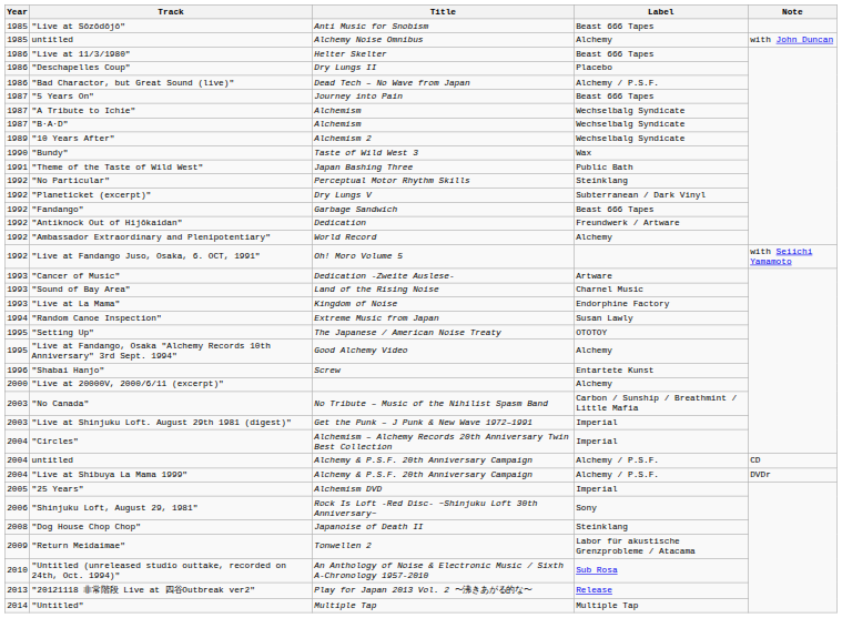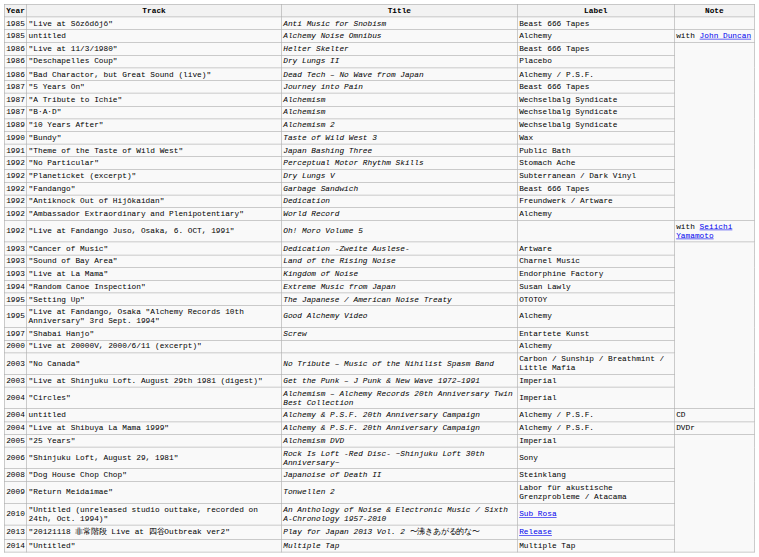"No Particular" | Label: Steinklang -> Stomach Ache
"Shabai Hanjo" | Year: 1996 -> 1997
